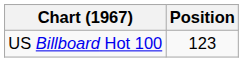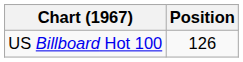US Billboard Hot 100 | Position: 123 -> 126
